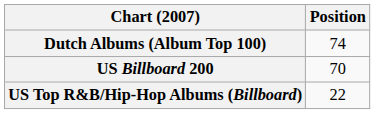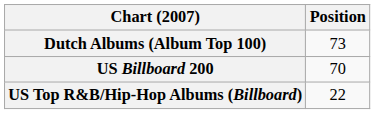Dutch Albums (Album Top 100) | Position: 74 -> 73
